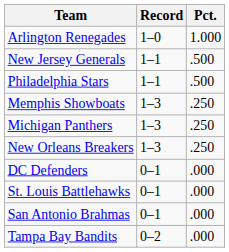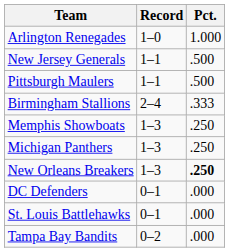- row: Philadelphia Stars | 1–1 | .500
+ row: Pittsburgh Maulers | 1–1 | .500
+ row: Birmingham Stallions | 2–4 | .333
New Orleans Breakers | Pct.: normal -> bold
- row: San Antonio Brahmas | 0–1 | .000
